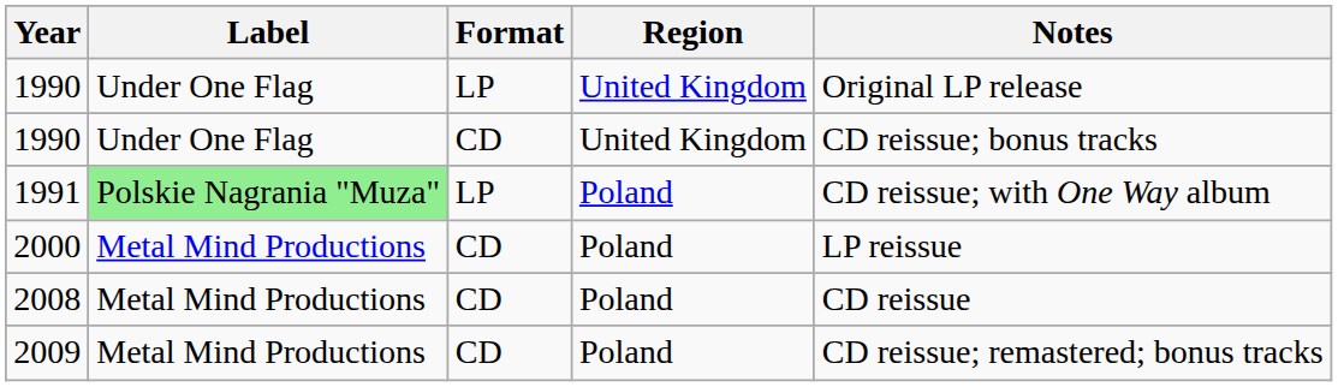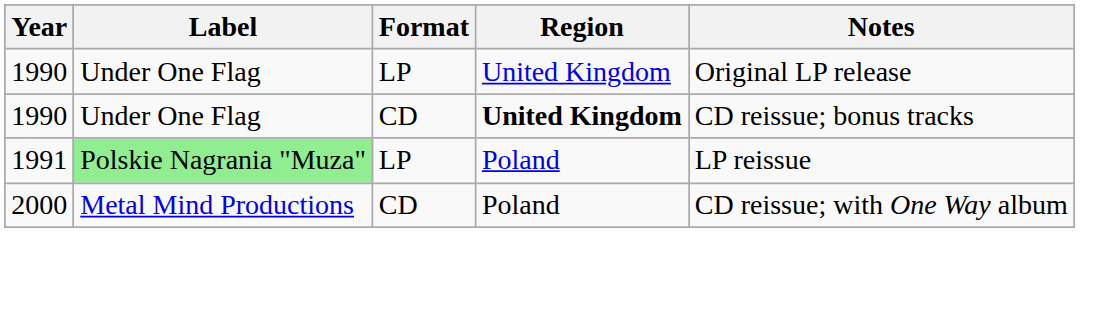1990 / CD | Region: normal -> bold
1991 | Notes: CD reissue; with One Way album -> LP reissue
2000 | Notes: LP reissue -> CD reissue; with One Way album
- row: 2008 | Metal Mind Productions | CD | Poland | CD reissue
- row: 2009 | Metal Mind Productions | CD | Poland | CD reissue; remastered; bonus tracks
